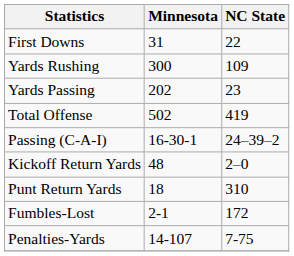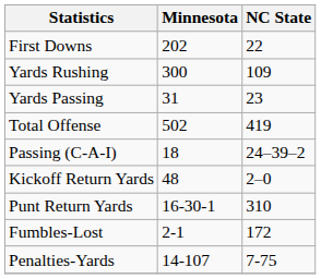First Downs | Minnesota: 31 -> 202
Yards Passing | Minnesota: 202 -> 31
Passing (C-A-I) | Minnesota: 16-30-1 -> 18
Punt Return Yards | Minnesota: 18 -> 16-30-1
